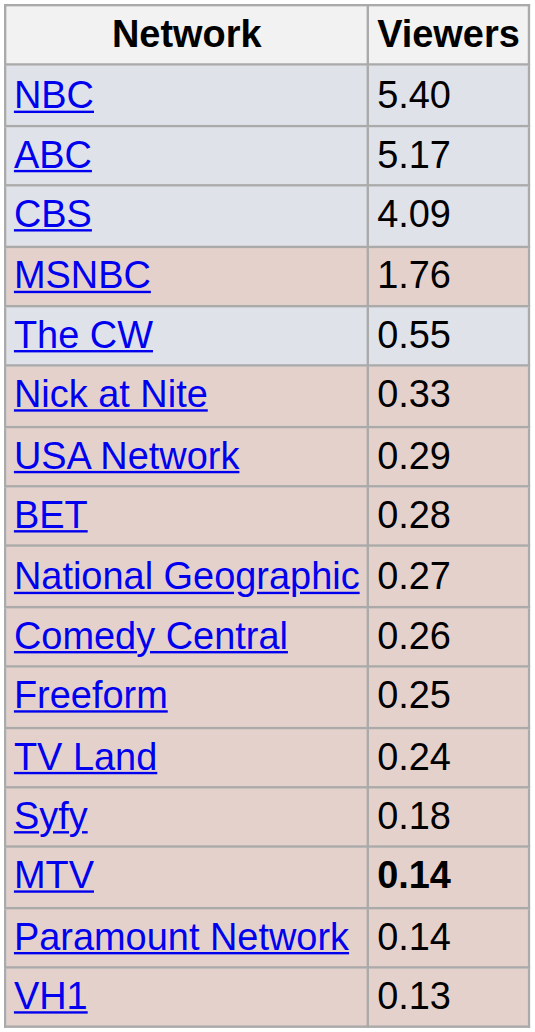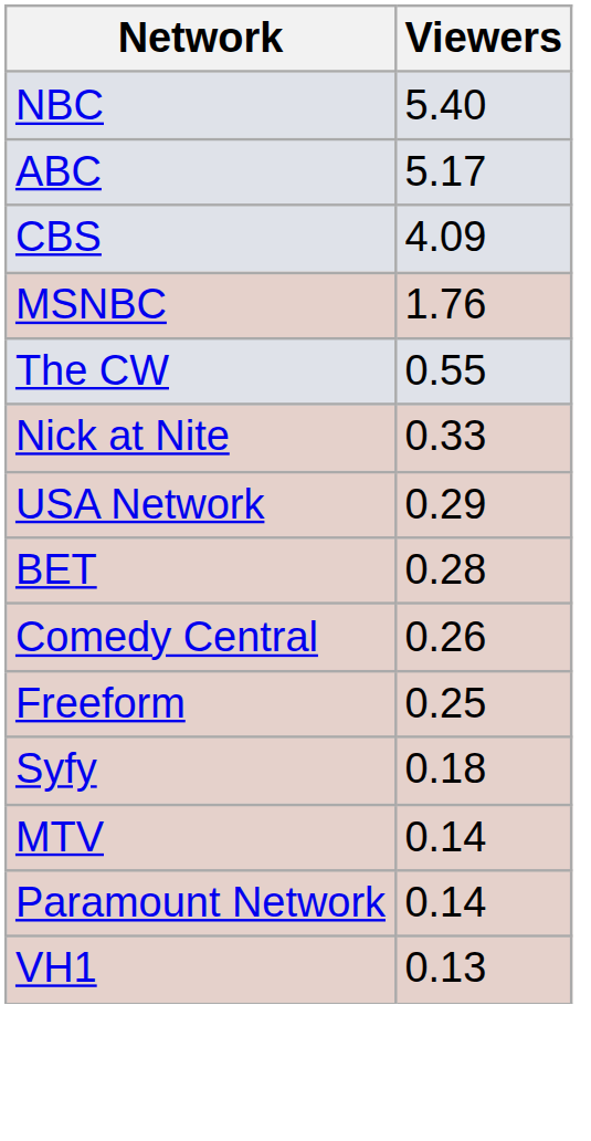- row: National Geographic | 0.27
- row: TV Land | 0.24
MTV | Viewers: bold -> normal
